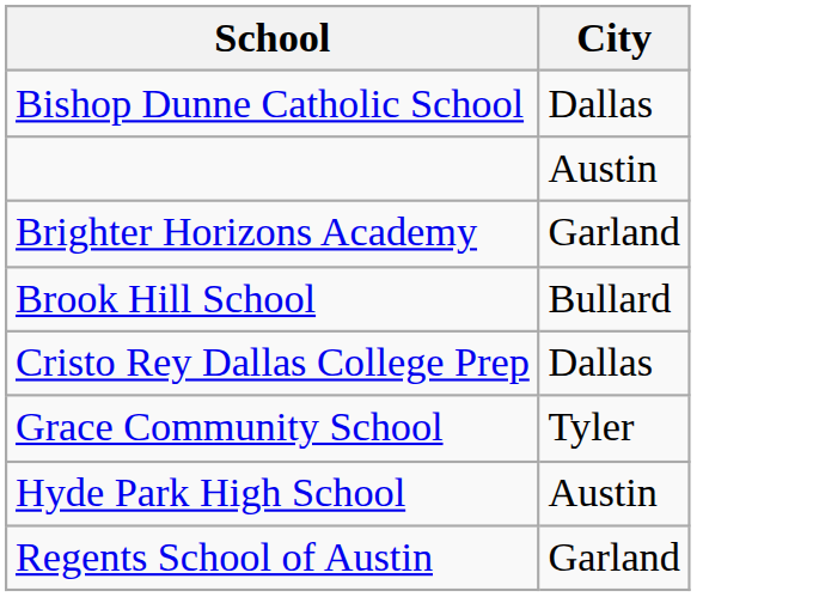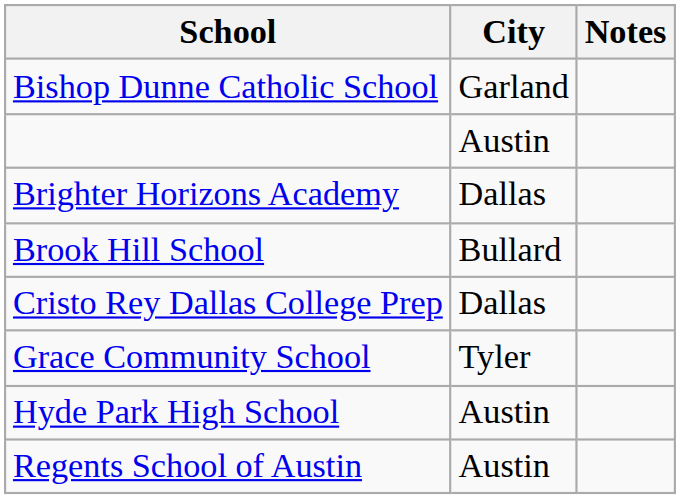+ column: Notes
Bishop Dunne Catholic School | City: Dallas -> Garland
Brighter Horizons Academy | City: Garland -> Dallas
Regents School of Austin | City: Garland -> Austin
